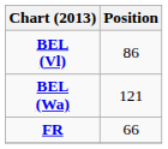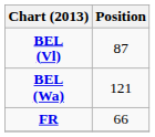BEL (Vl) | Position: 86 -> 87
